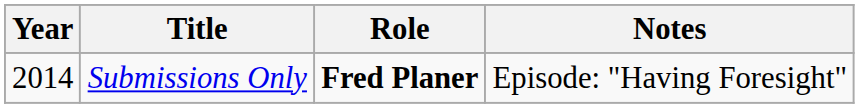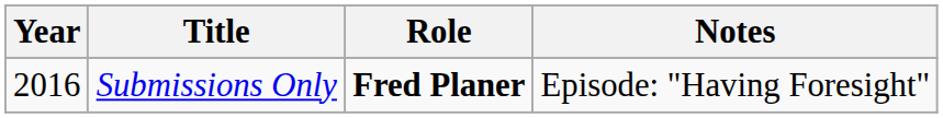Submissions Only | Year: 2014 -> 2016
